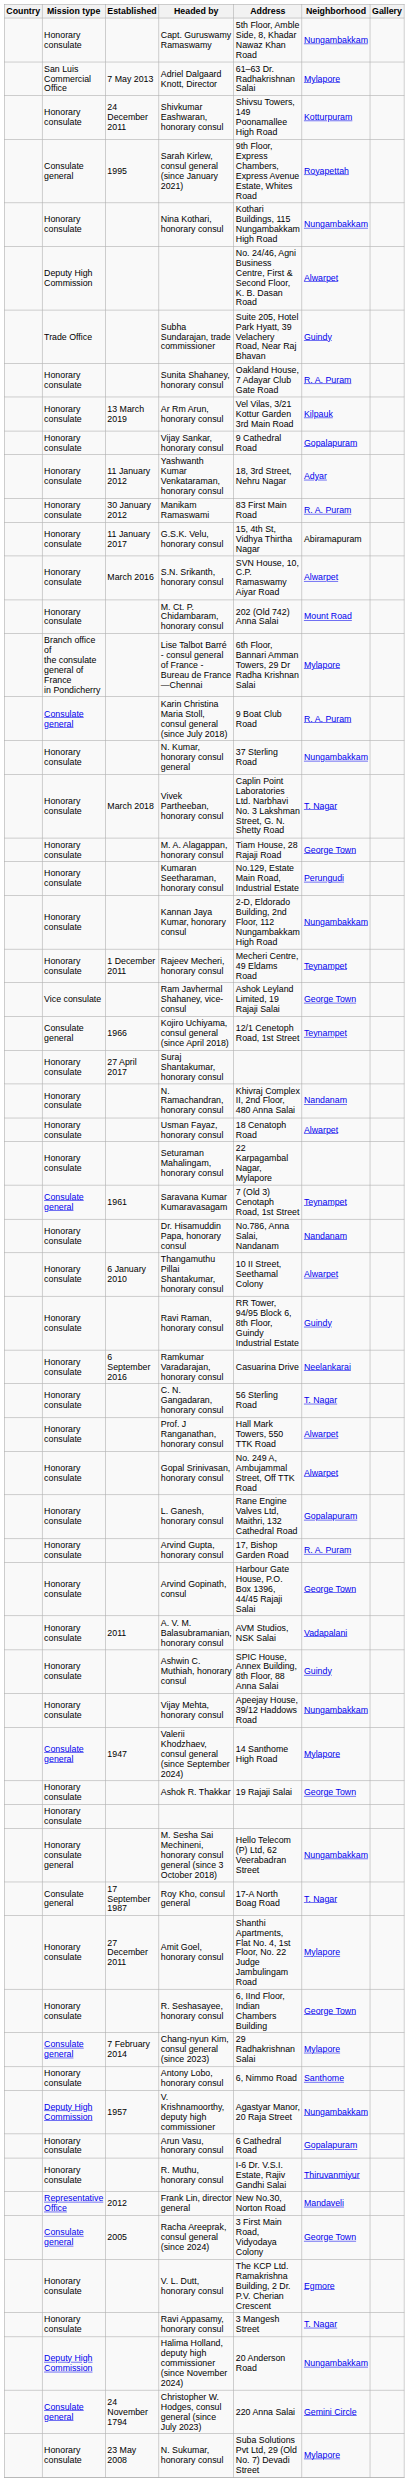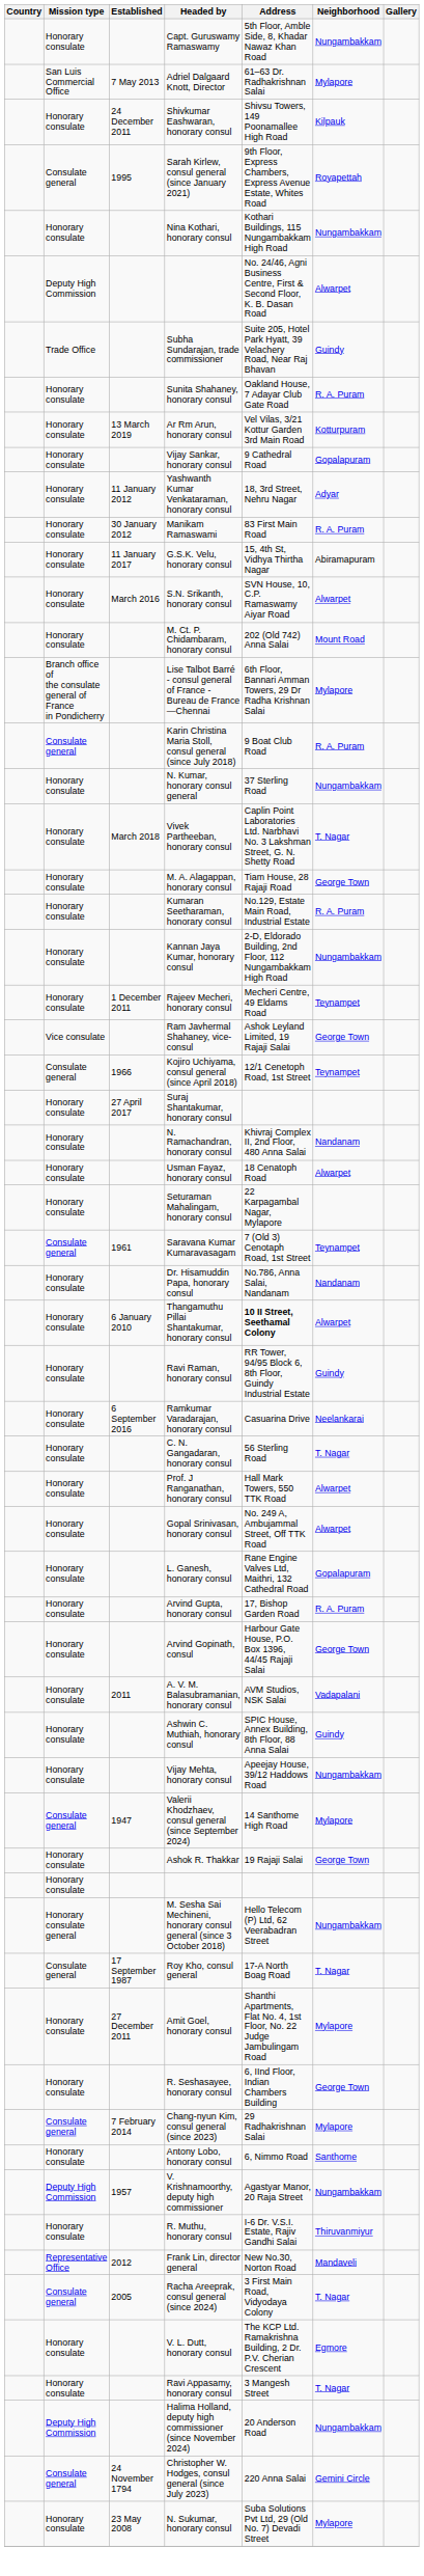Shivkumar Eashwaran, honorary consul | Neighborhood: Kotturpuram -> Kilpauk
Ar Rm Arun, honorary consul | Neighborhood: Kilpauk -> Kotturpuram
Kumaran Seetharaman, honorary consul | Neighborhood: Perungudi -> R. A. Puram
Thangamuthu Pillai Shantakumar, honorary consul | Address: normal -> bold
- row: Honorary consulate | Arun Vasu, honorary consul | 6 Cathedral Road | Gopalapuram
Racha Areeprak, consul general (since 2024) | Neighborhood: George Town -> T. Nagar
